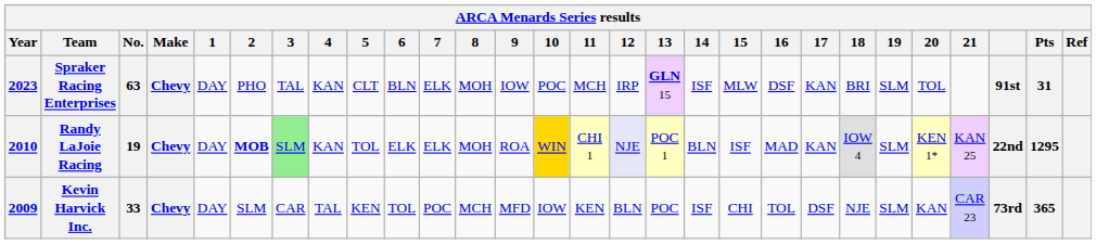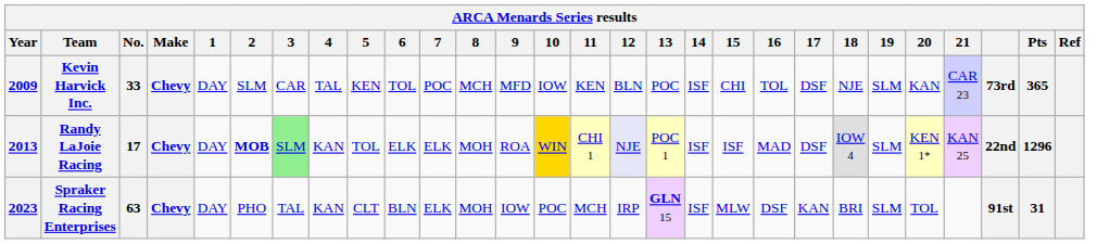rows swapped: Kevin Harvick Inc. <-> Spraker Racing Enterprises
Randy LaJoie Racing | Year: 2010 -> 2013
Randy LaJoie Racing | No.: 19 -> 17
Randy LaJoie Racing | 14: BLN -> ISF
Randy LaJoie Racing | 17: KAN -> DSF
Randy LaJoie Racing | Pts: 1295 -> 1296
